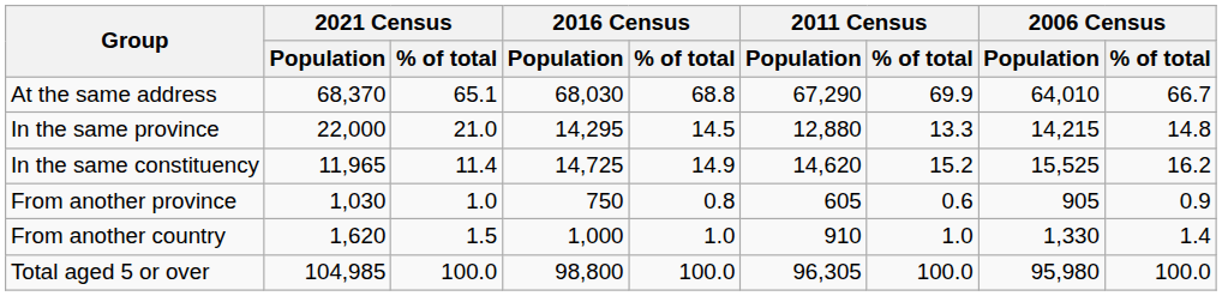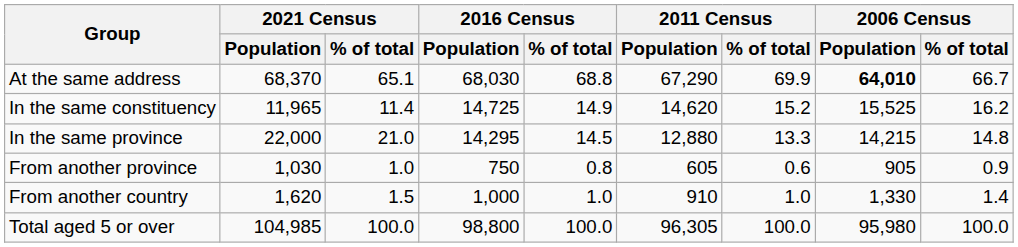At the same address | 2006 Census / Population: normal -> bold
rows swapped: In the same constituency <-> In the same province
